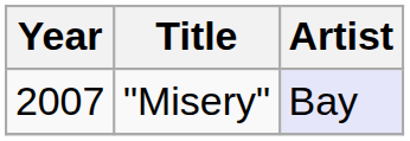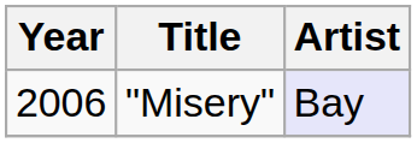"Misery" | Year: 2007 -> 2006
